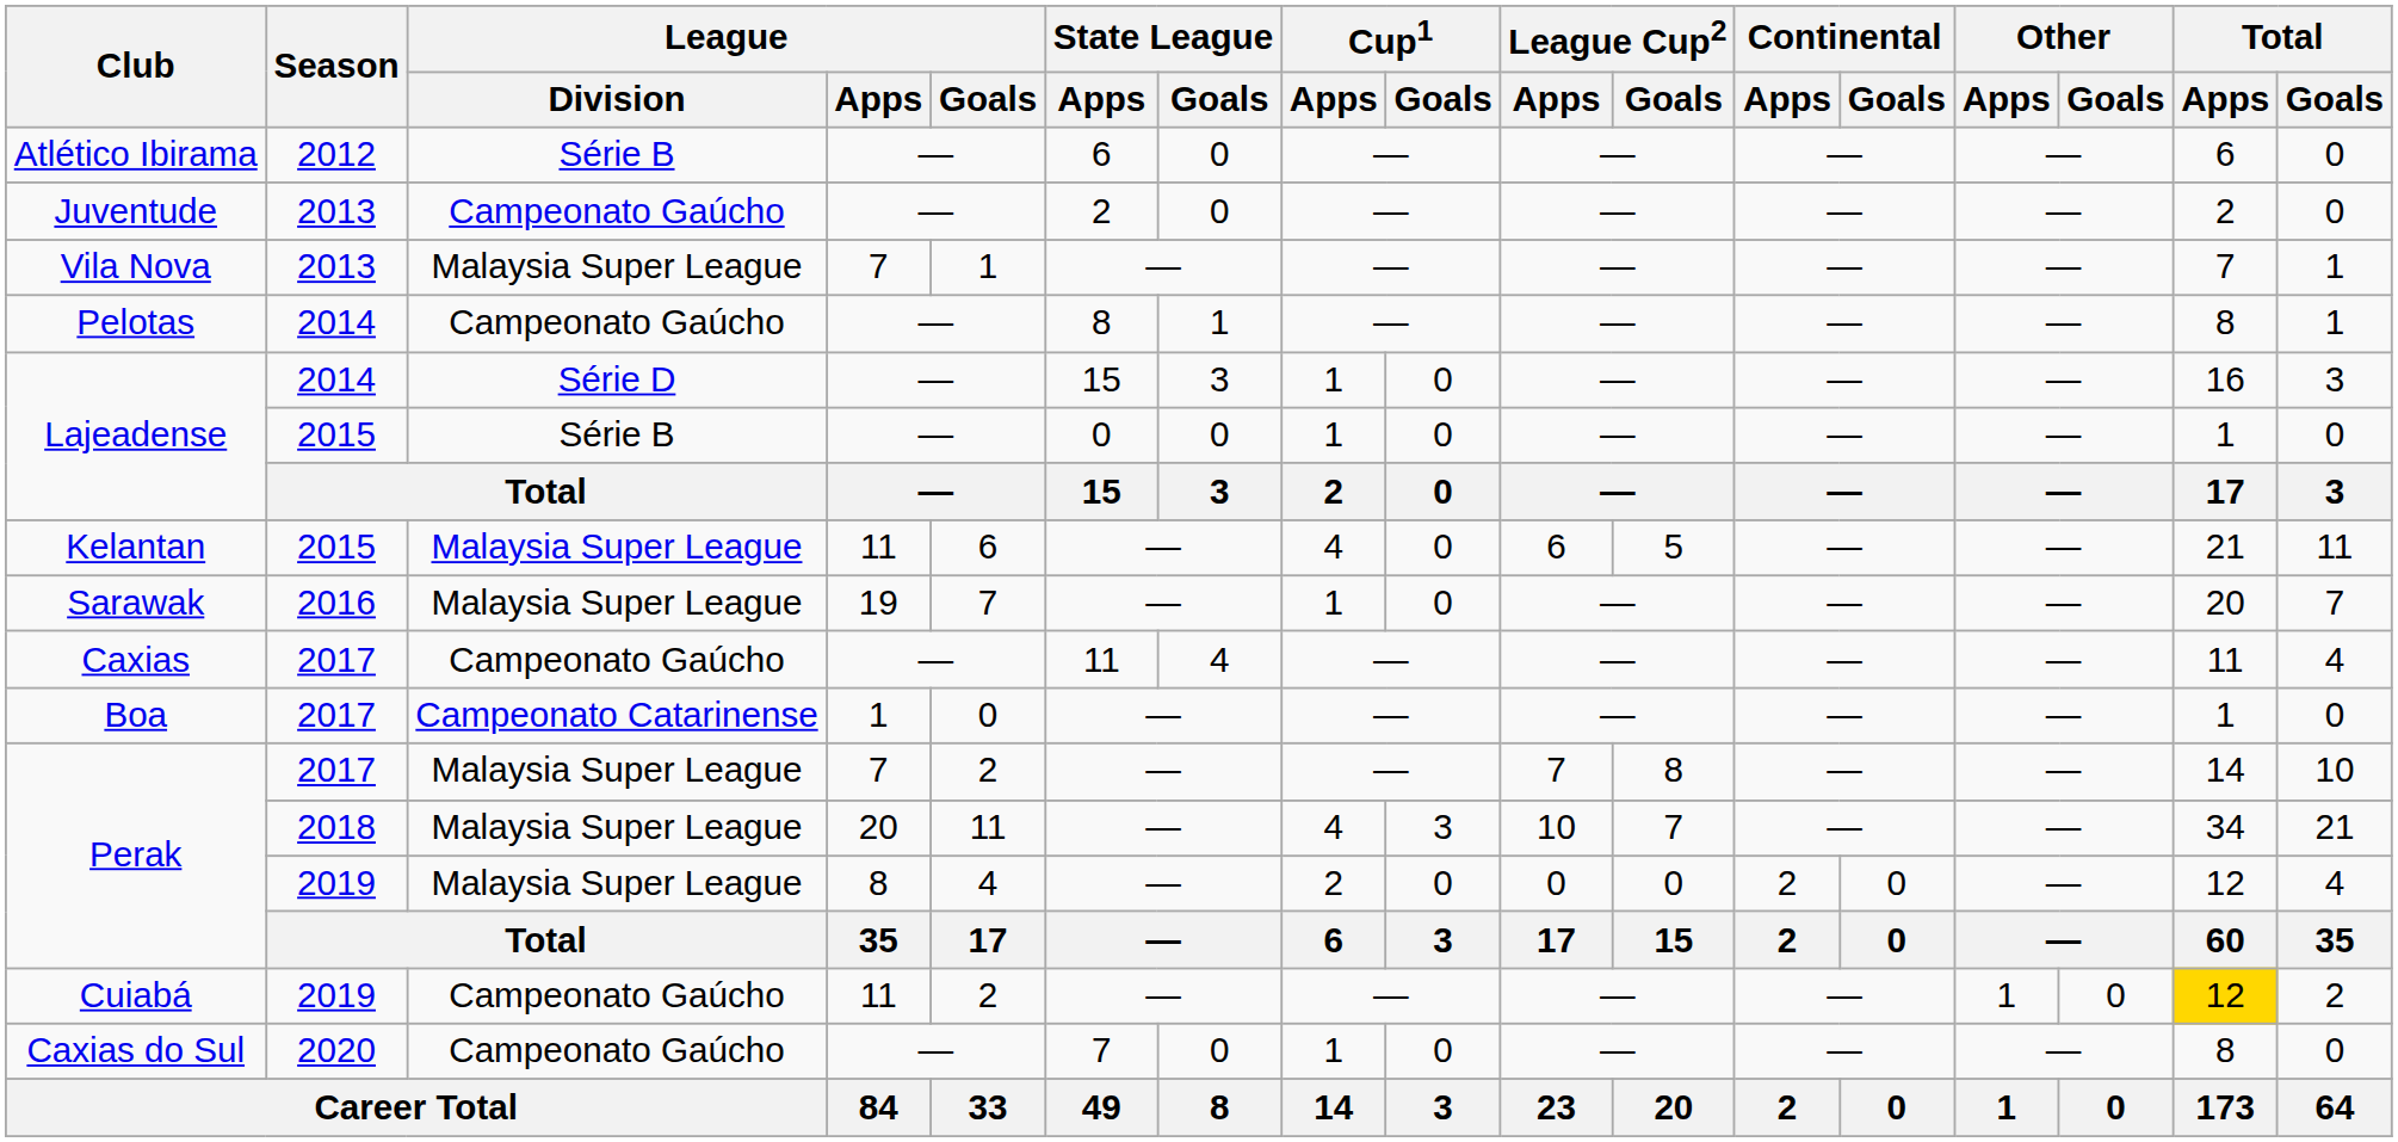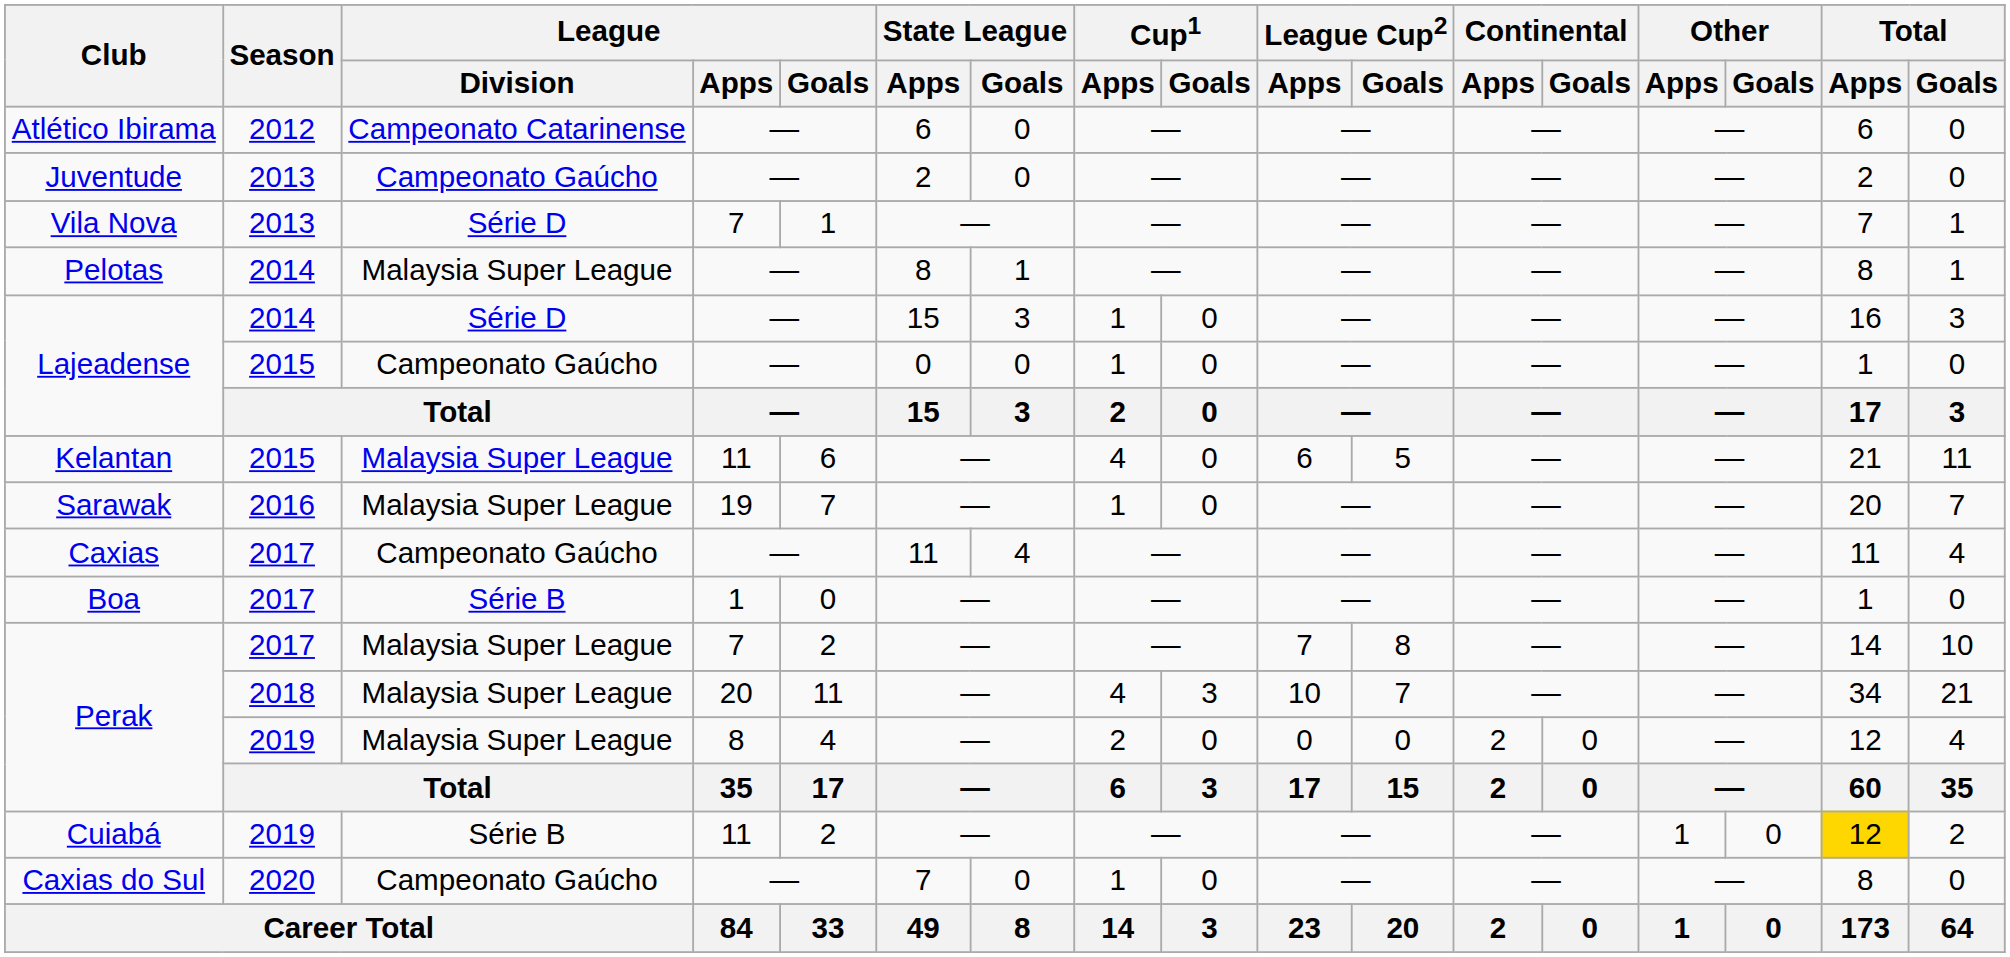Atlético Ibirama | League / Division: Série B -> Campeonato Catarinense
Vila Nova | League / Division: Malaysia Super League -> Série D
Pelotas | League / Division: Campeonato Gaúcho -> Malaysia Super League
Lajeadense / 2015 | League / Division: Série B -> Campeonato Gaúcho
Boa | League / Division: Campeonato Catarinense -> Série B
Cuiabá | League / Division: Campeonato Gaúcho -> Série B
